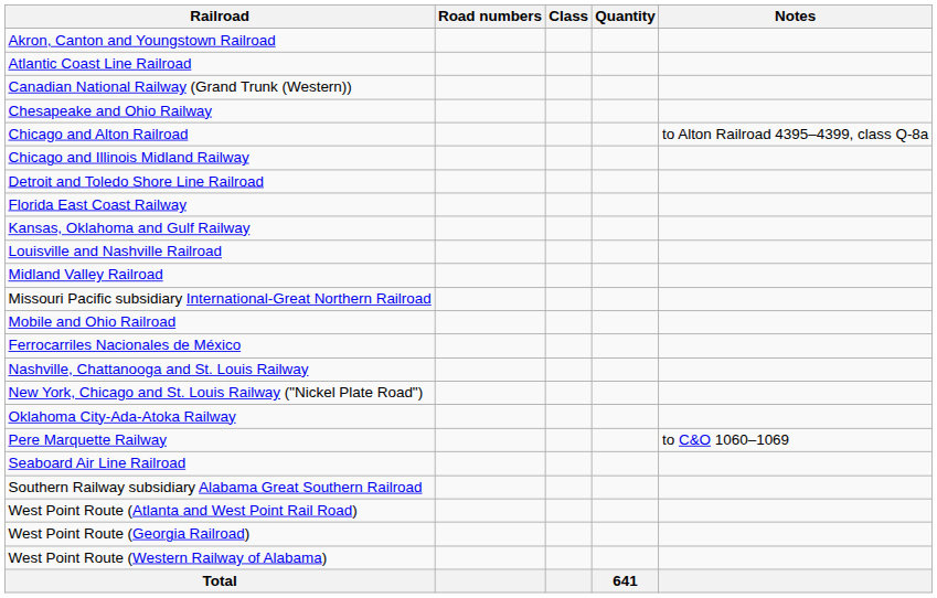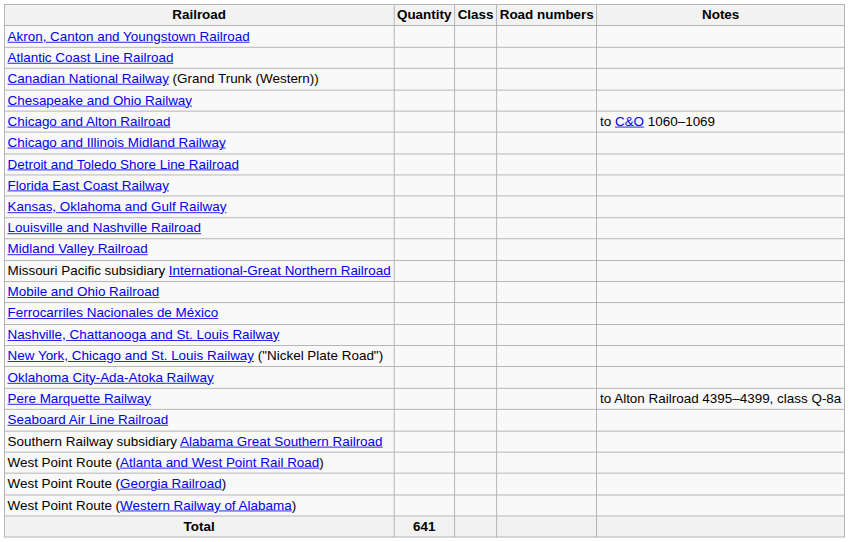columns swapped: Quantity <-> Road numbers
Chicago and Alton Railroad | Notes: to Alton Railroad 4395–4399, class Q-8a -> to C&O 1060–1069
Pere Marquette Railway | Notes: to C&O 1060–1069 -> to Alton Railroad 4395–4399, class Q-8a
